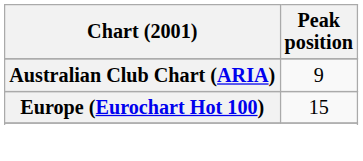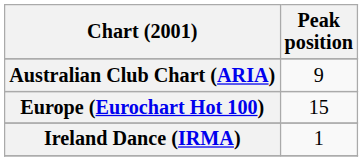+ row: Ireland Dance (IRMA) | 1
